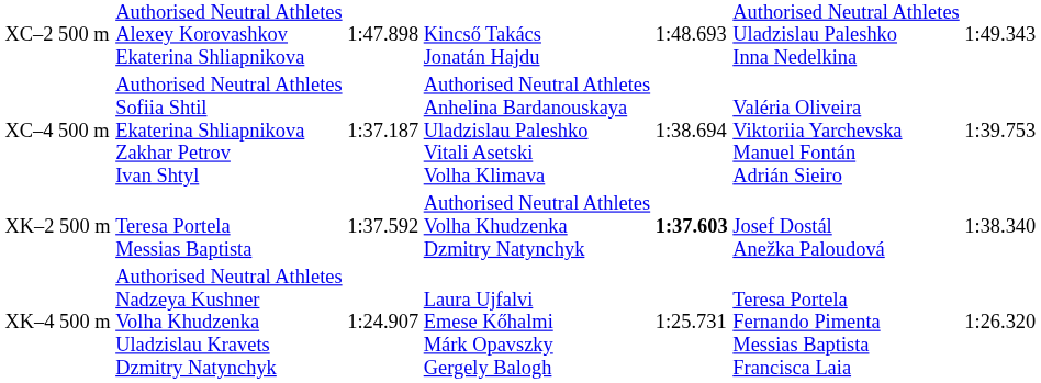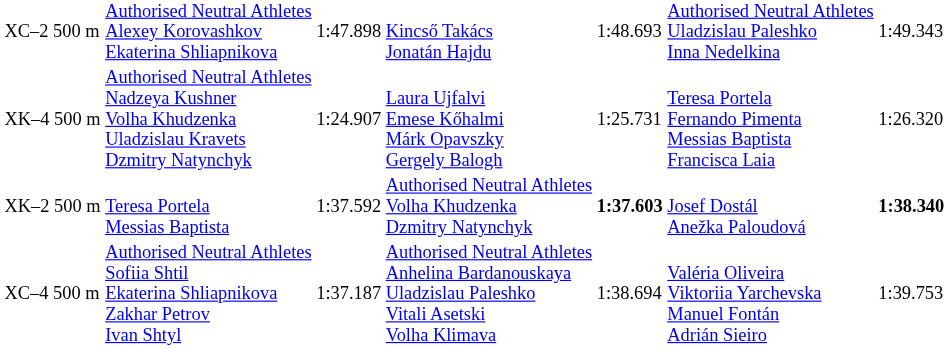rows swapped: XC–4 500 m <-> XK–4 500 m
XK–2 500 m | column 7: normal -> bold
